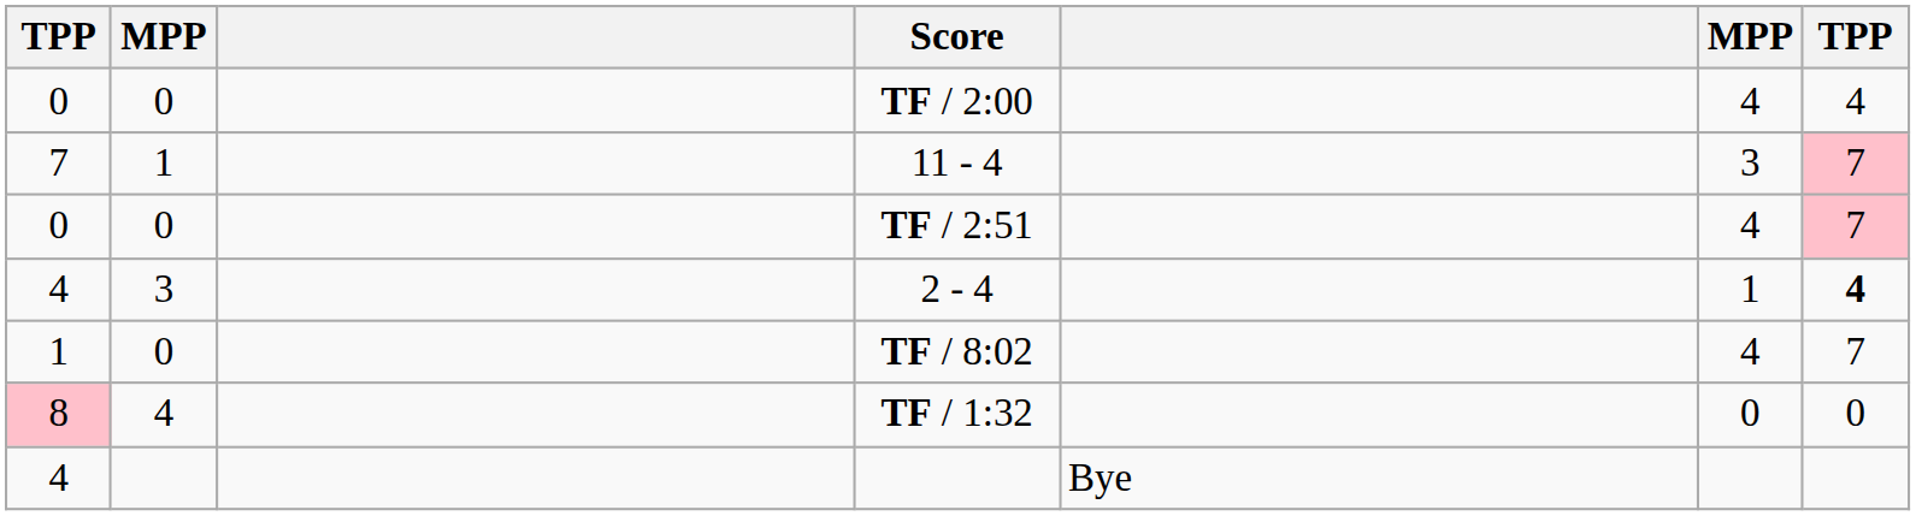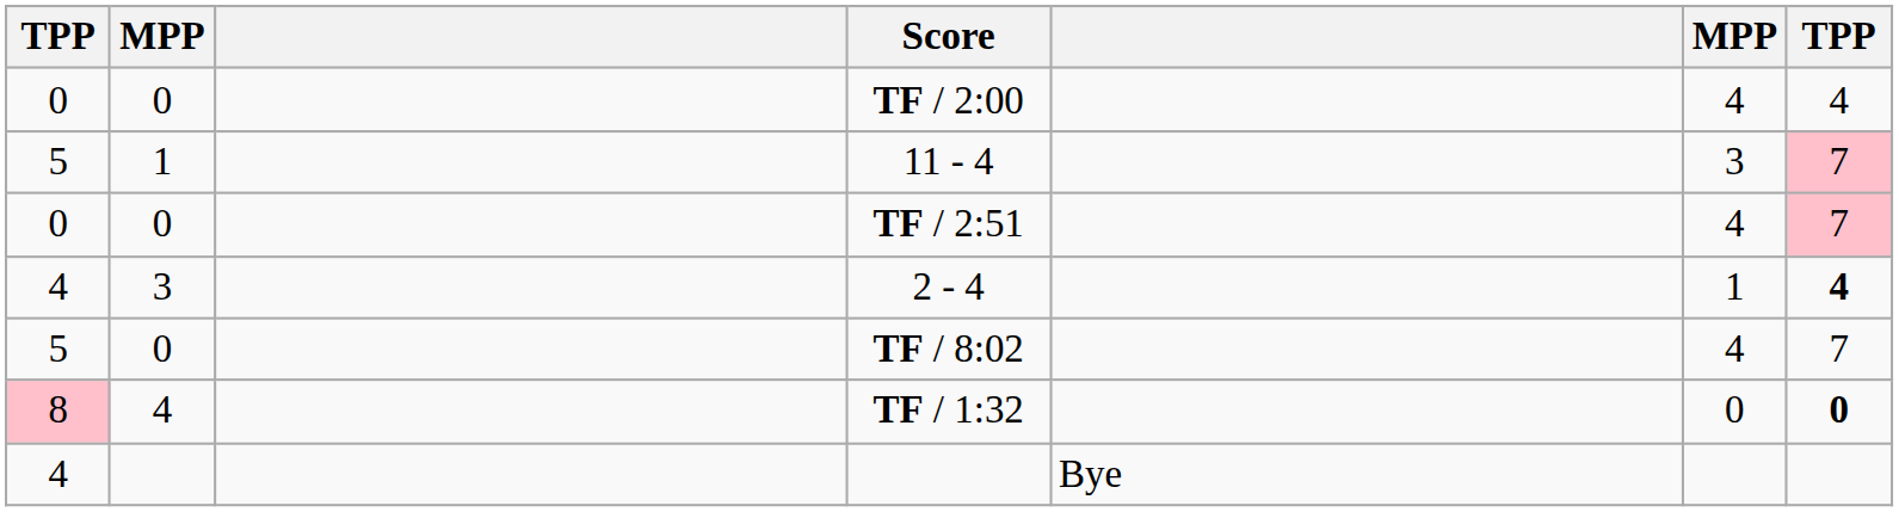11 - 4 | column 1: 7 -> 5
TF / 8:02 | column 1: 1 -> 5
TF / 1:32 | column 7: normal -> bold
